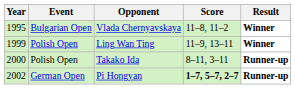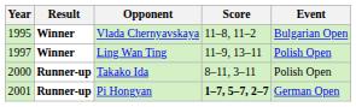columns swapped: Event <-> Result
Ling Wan Ting | Year: 1999 -> 1997
Pi Hongyan | Year: 2002 -> 2001
